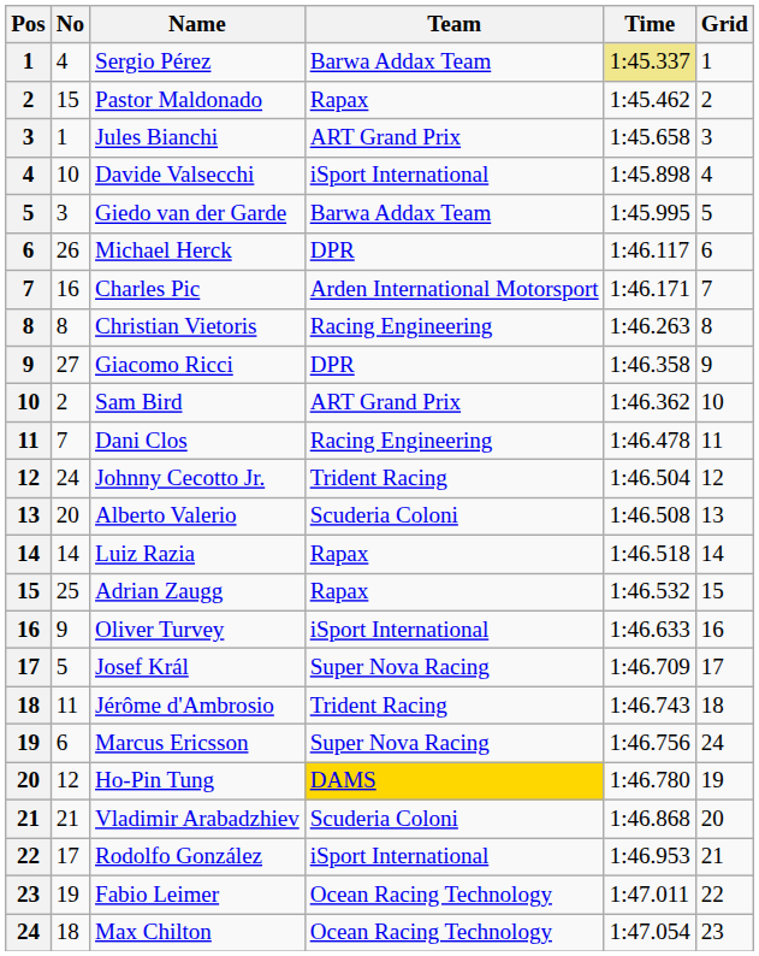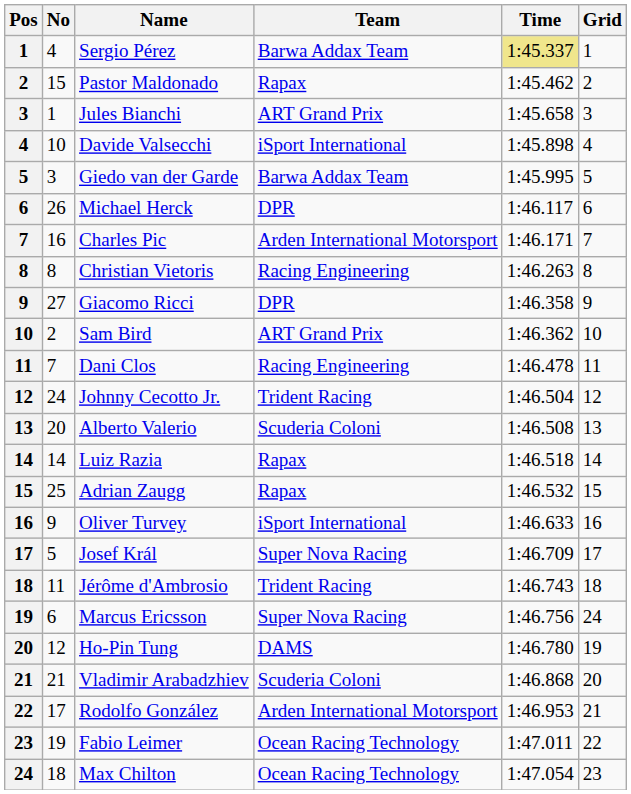Ho-Pin Tung | Team: gold background -> no background
Rodolfo González | Team: iSport International -> Arden International Motorsport
